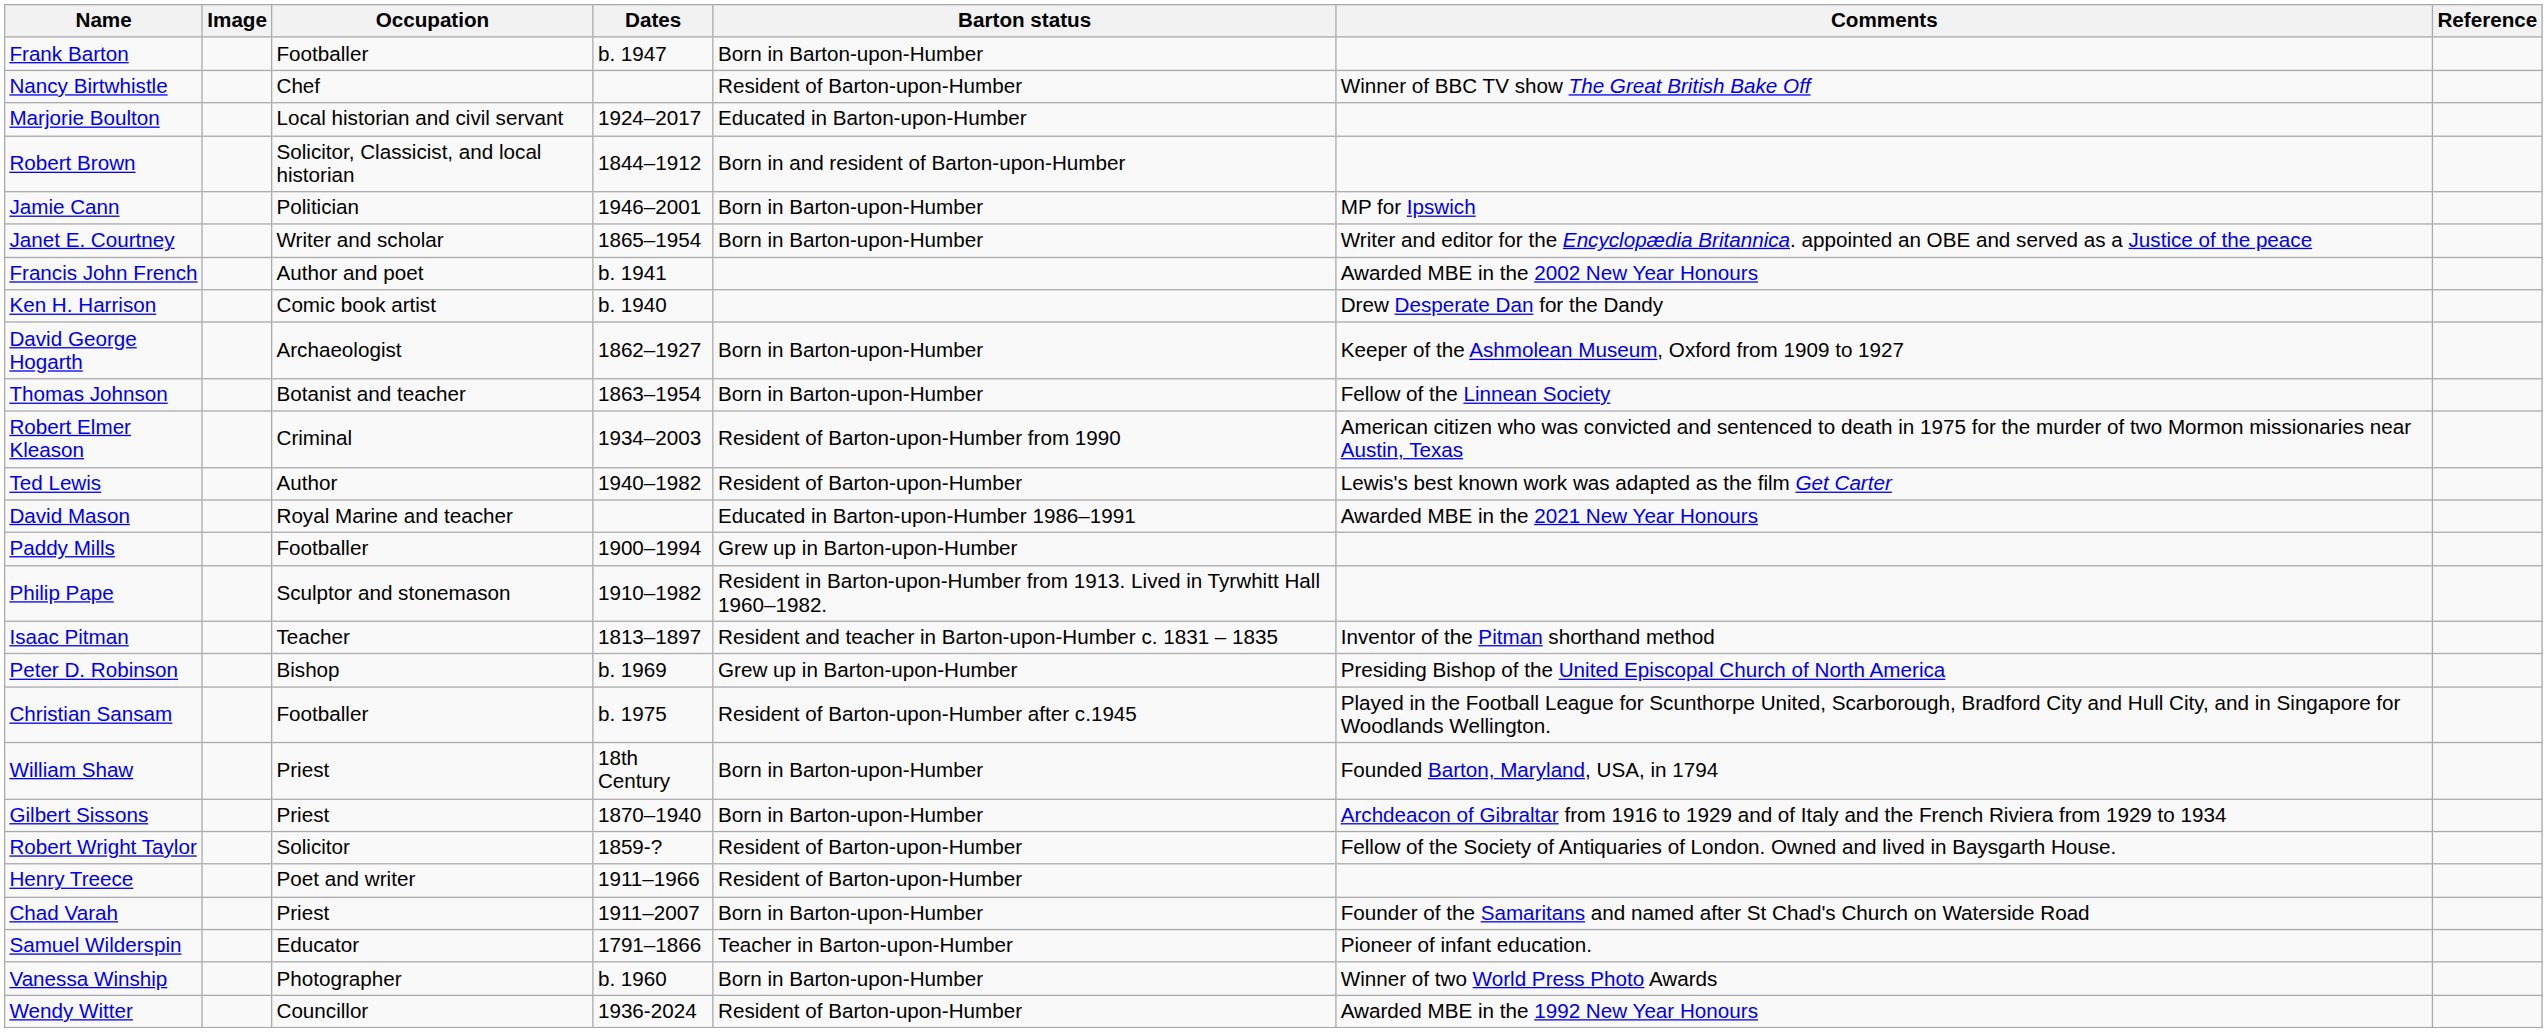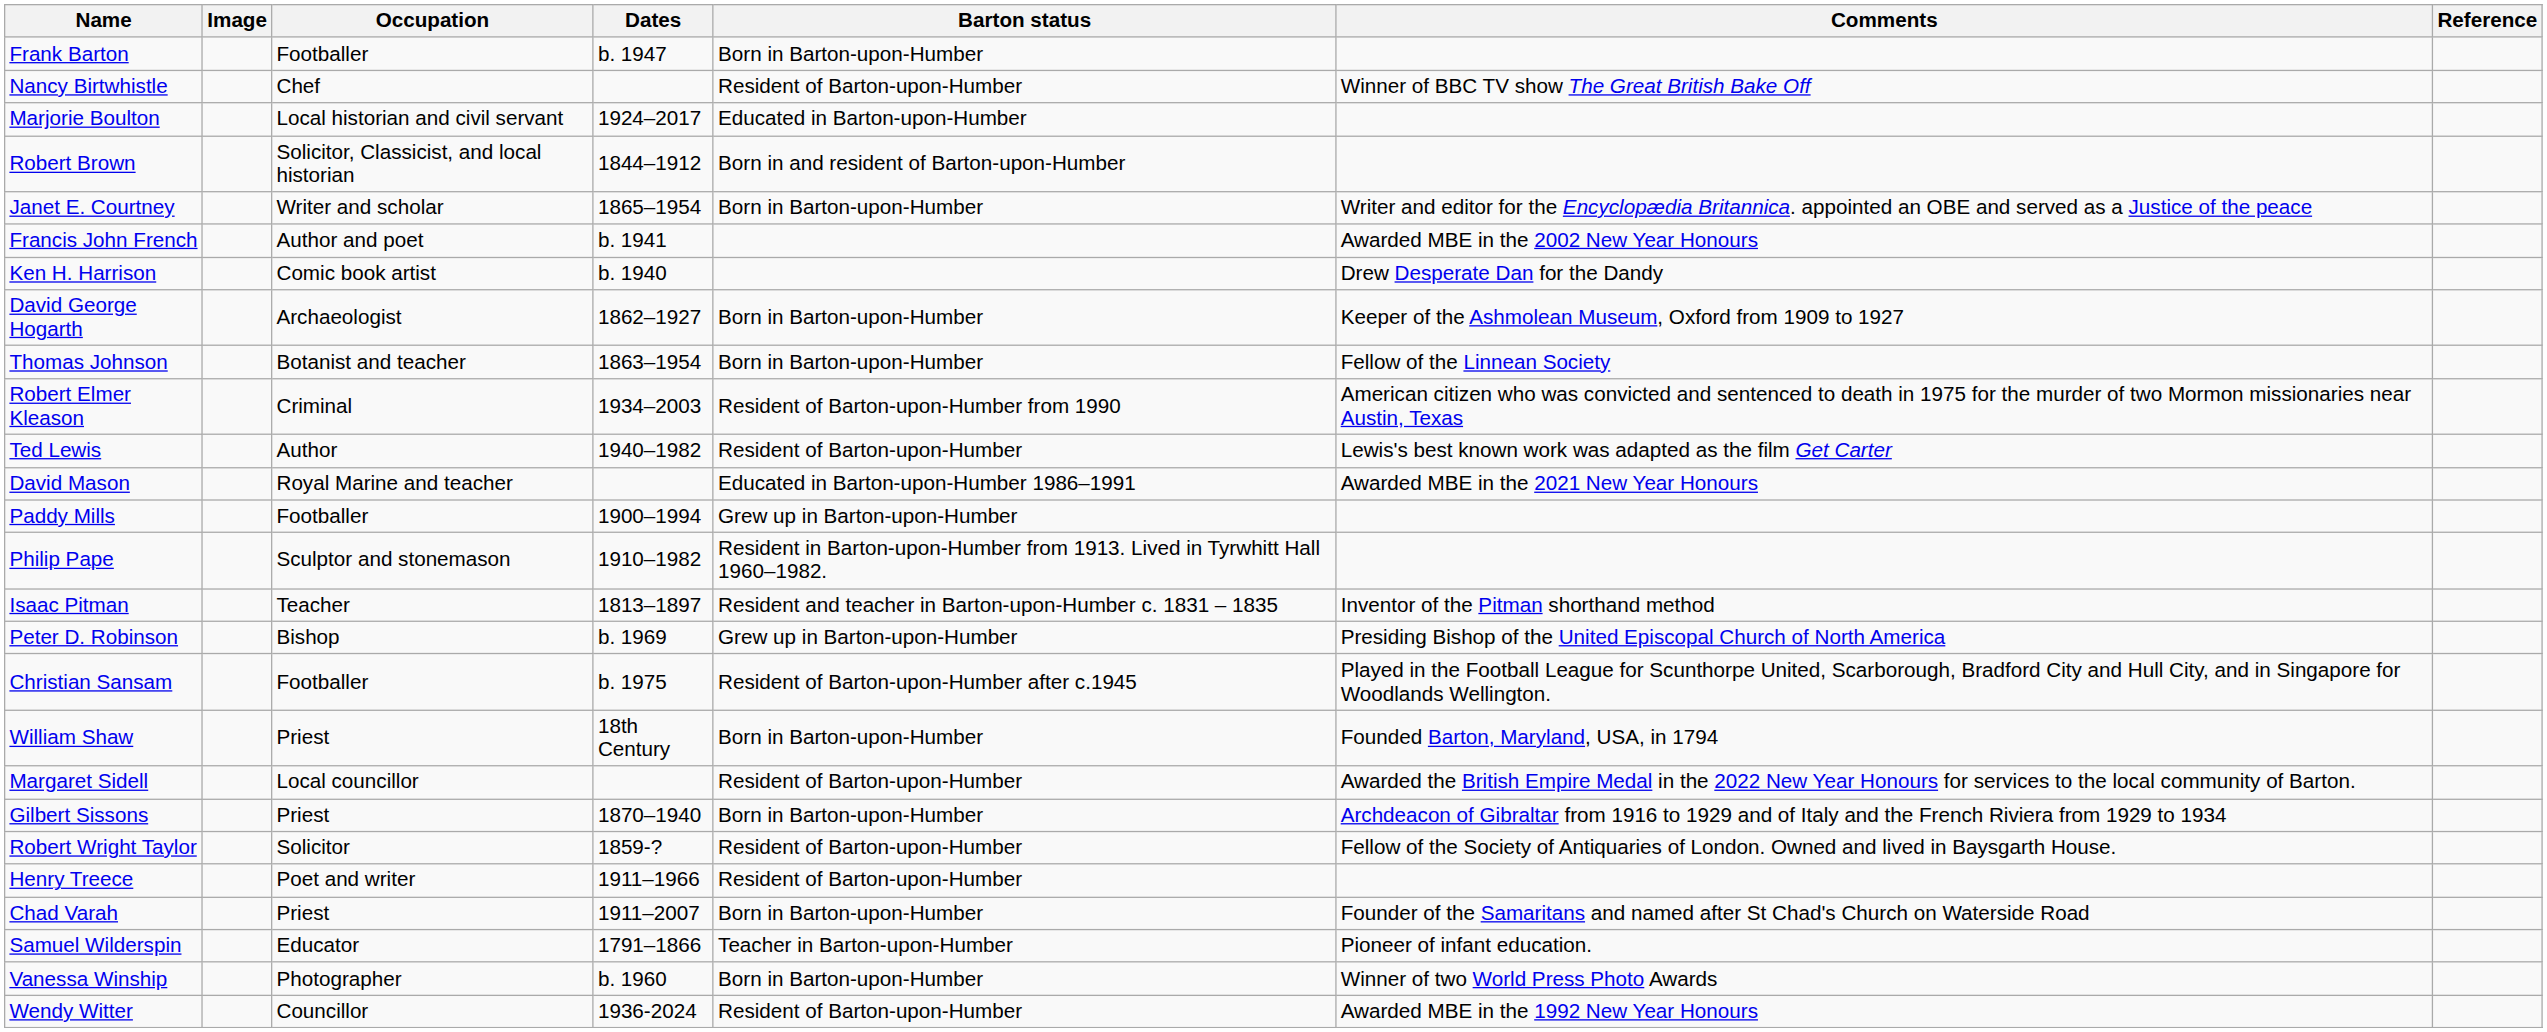- row: Jamie Cann | Politician | 1946–2001 | Born in Barton-upon-Humber | MP for Ipswich
+ row: Margaret Sidell | Local councillor | Resident of Barton-upon-Humber | Awarded the British Empire Medal in the 2022 New Year Honours for services to the local community of Barton.
